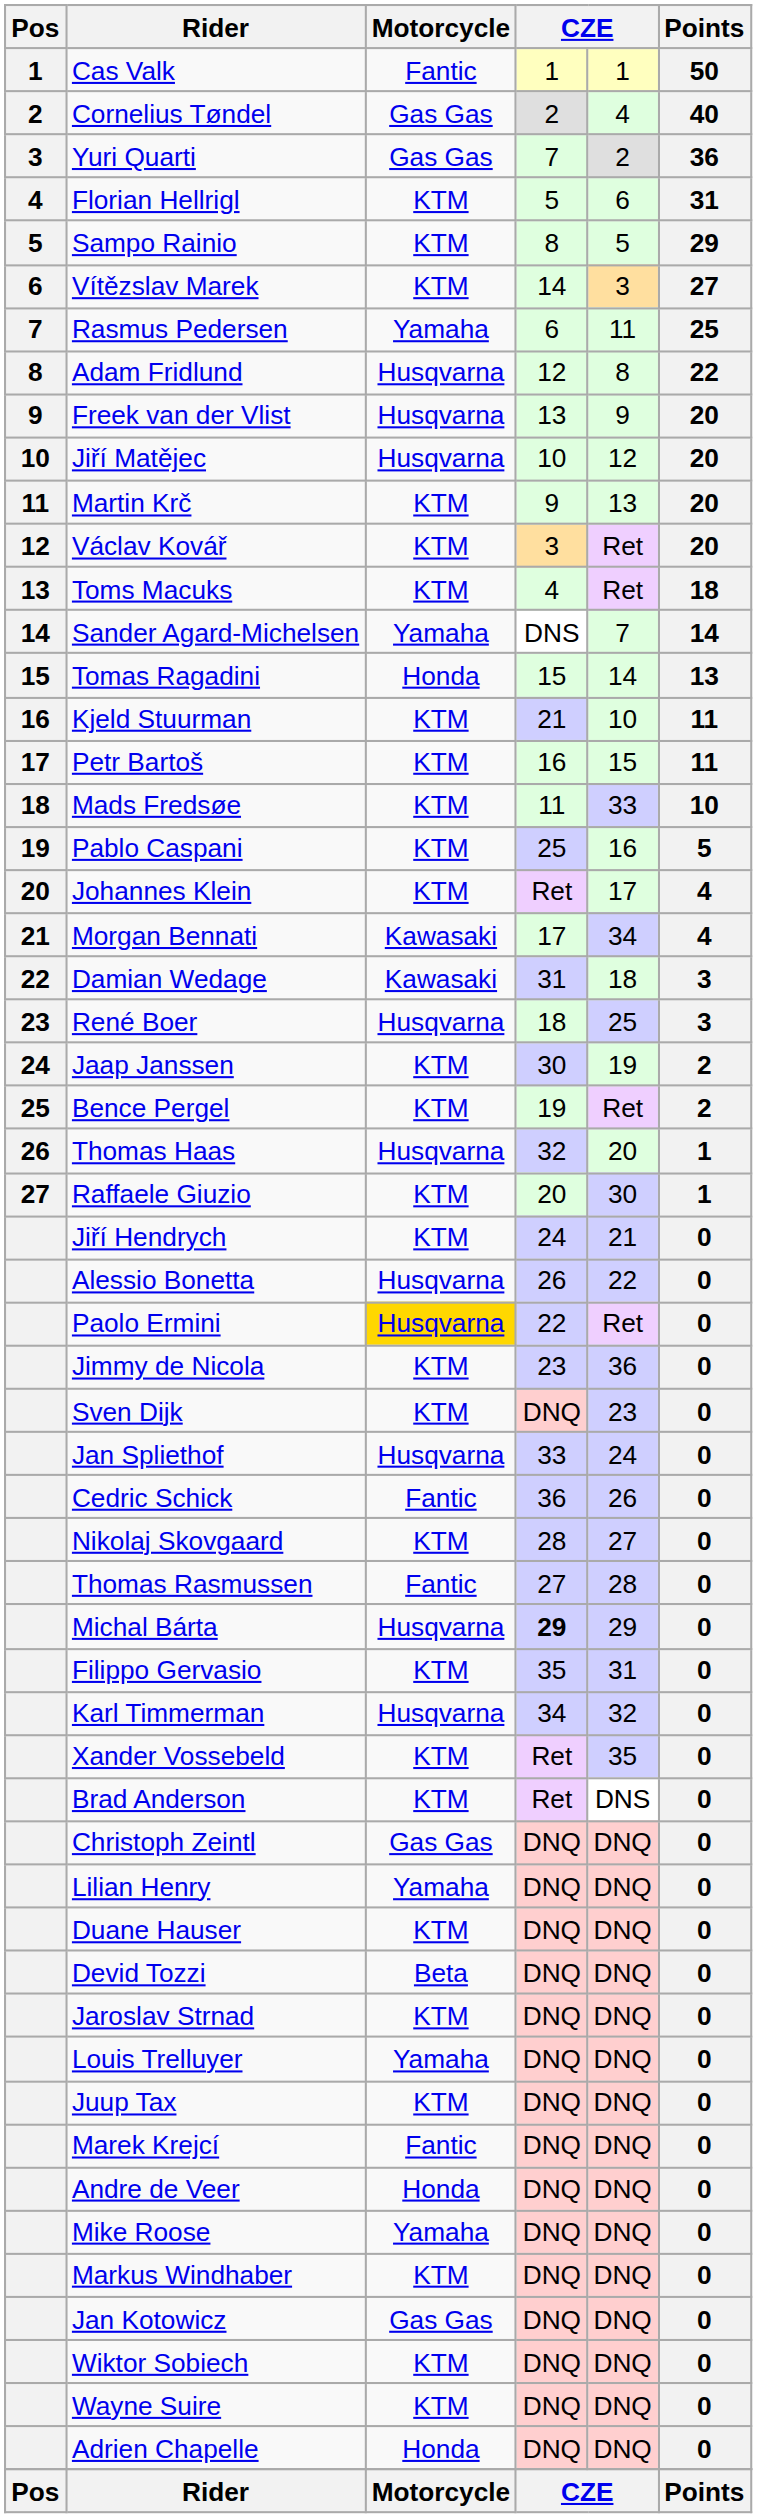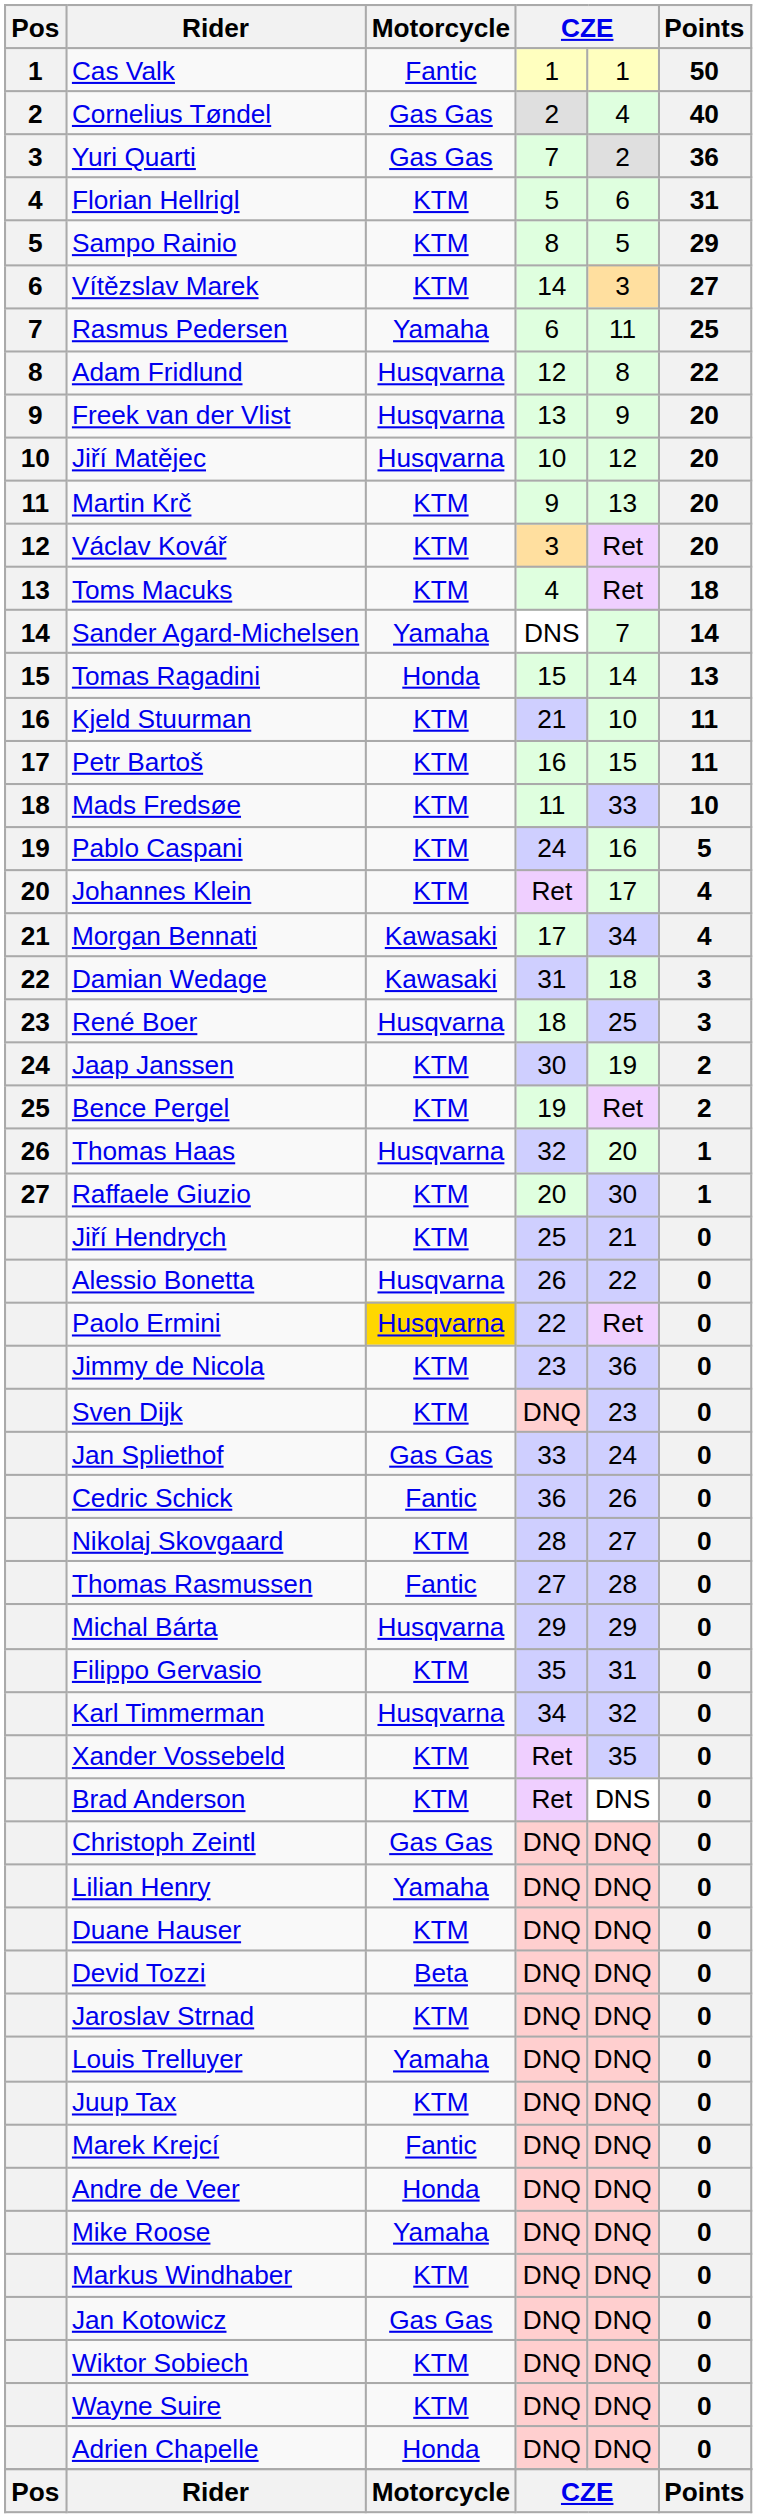Pablo Caspani | column 4: 25 -> 24
Jiří Hendrych | column 4: 24 -> 25
Jan Spliethof | Motorcycle: Husqvarna -> Gas Gas
Michal Bárta | column 4: bold -> normal
